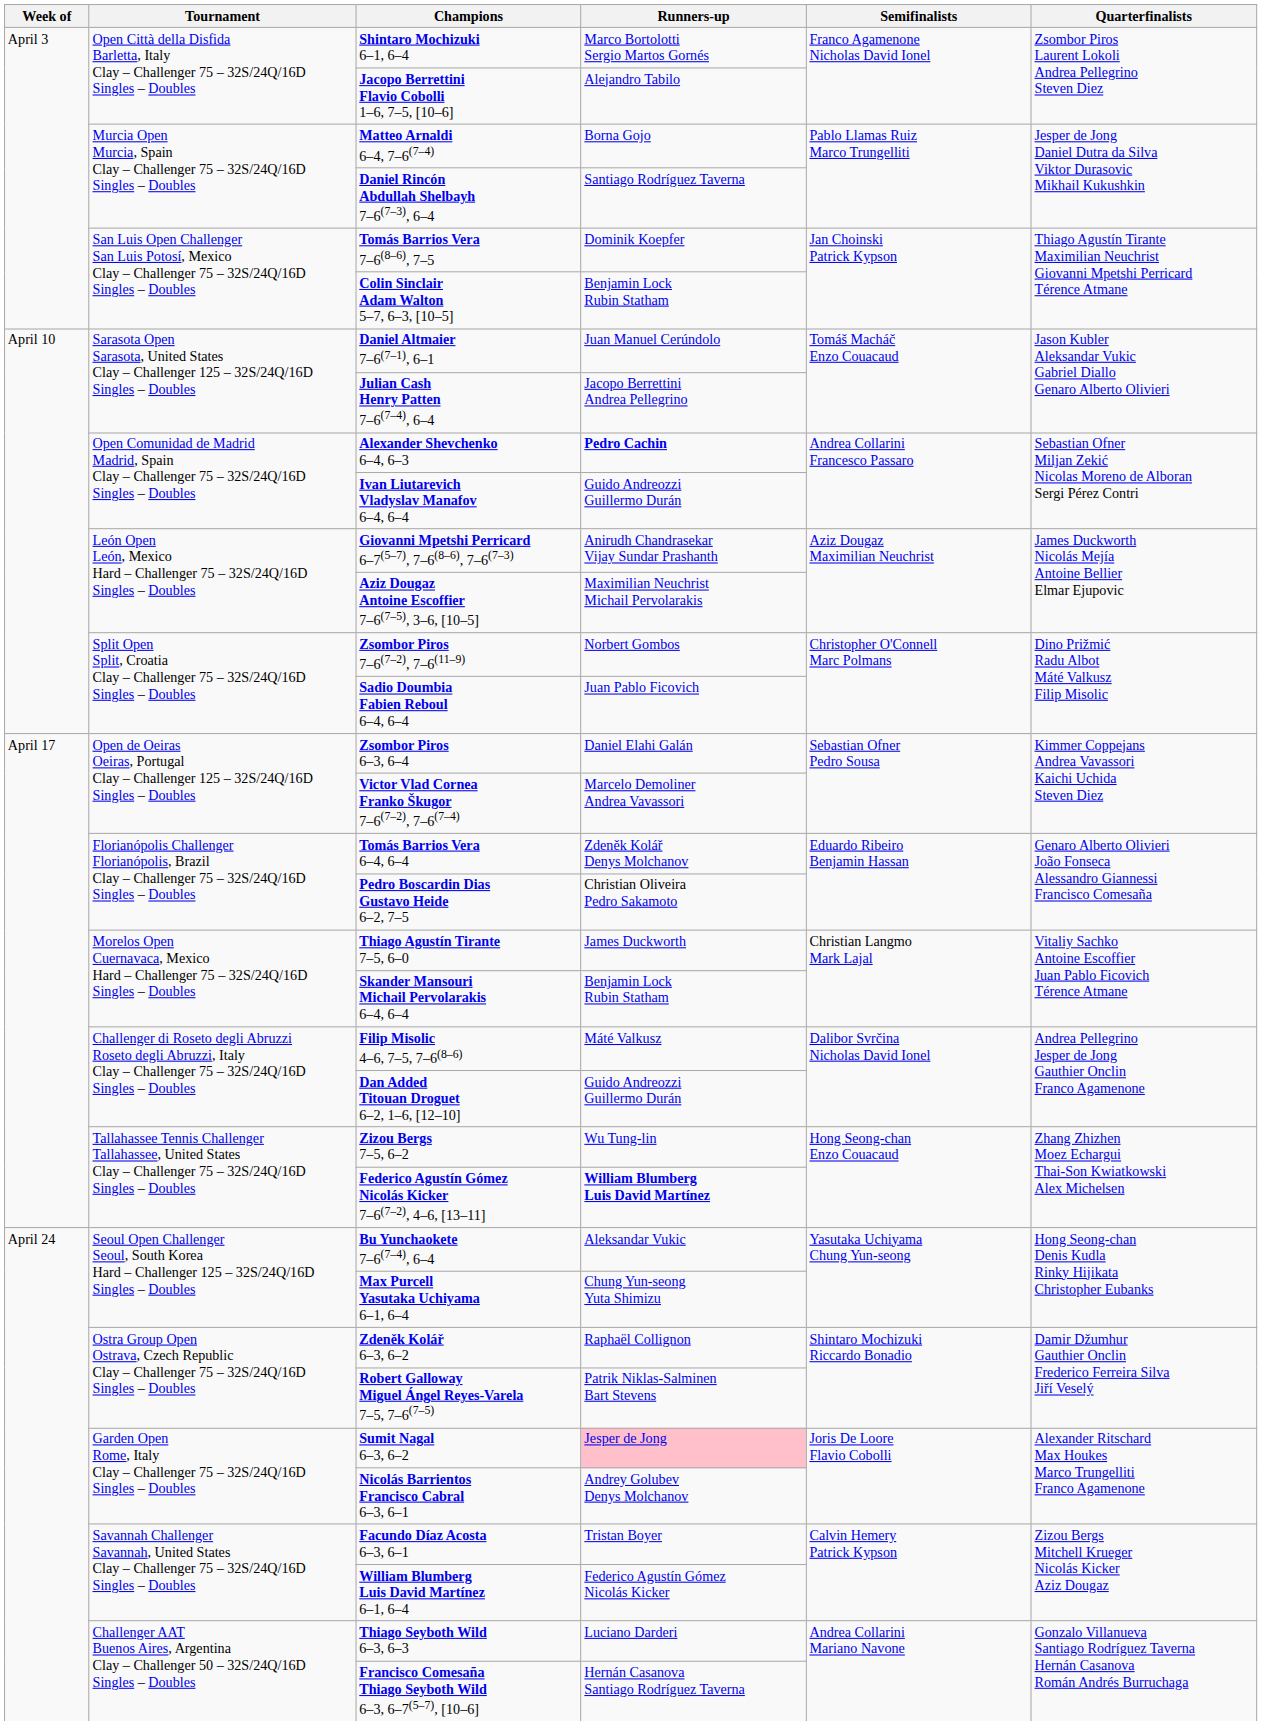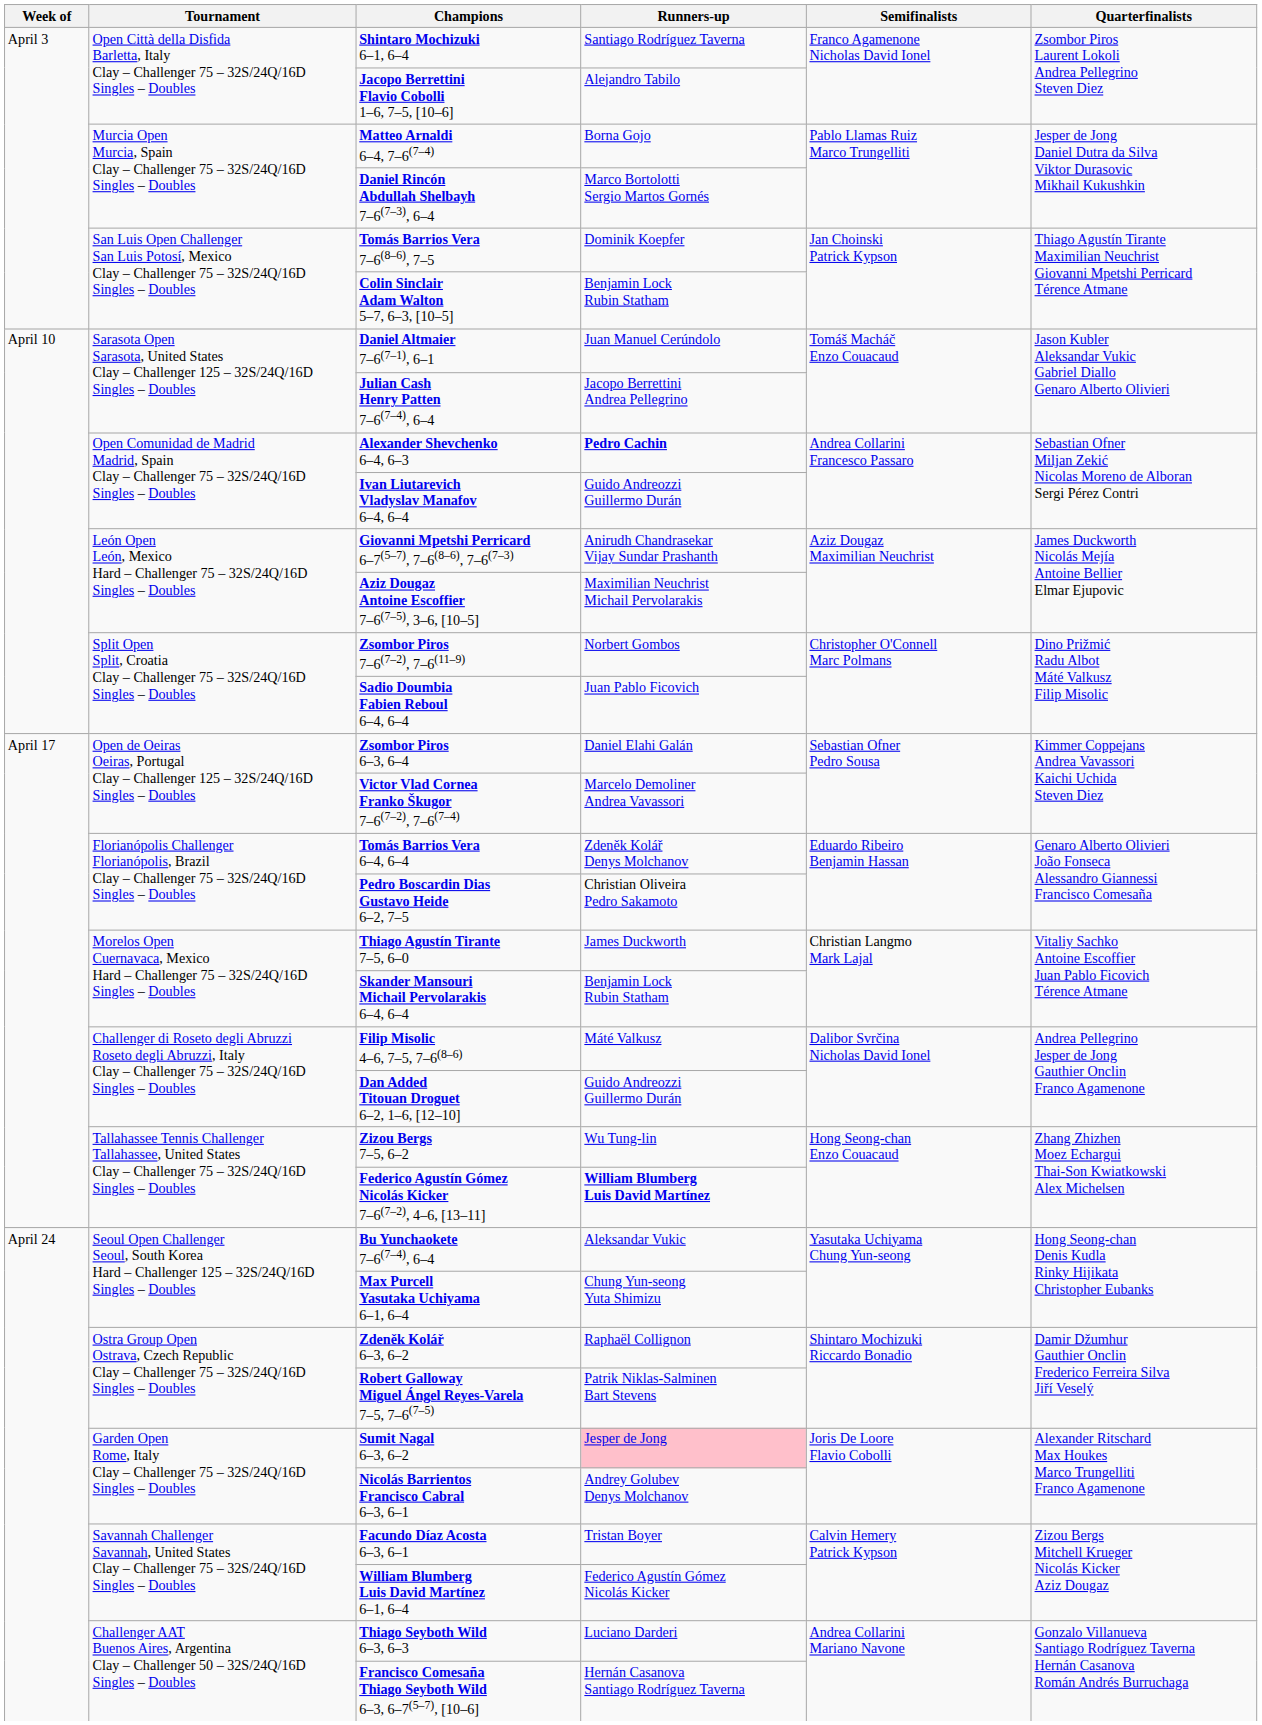Shintaro Mochizuki 6–1, 6–4 | Runners-up: Marco Bortolotti Sergio Martos Gornés -> Santiago Rodríguez Taverna
Daniel Rincón Abdullah Shelbayh 7–6(7–3), 6–4 | Runners-up: Santiago Rodríguez Taverna -> Marco Bortolotti Sergio Martos Gornés
